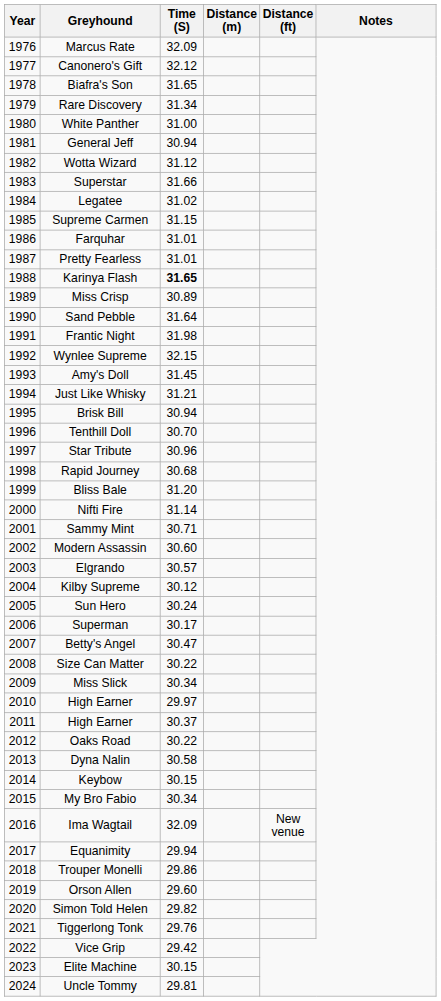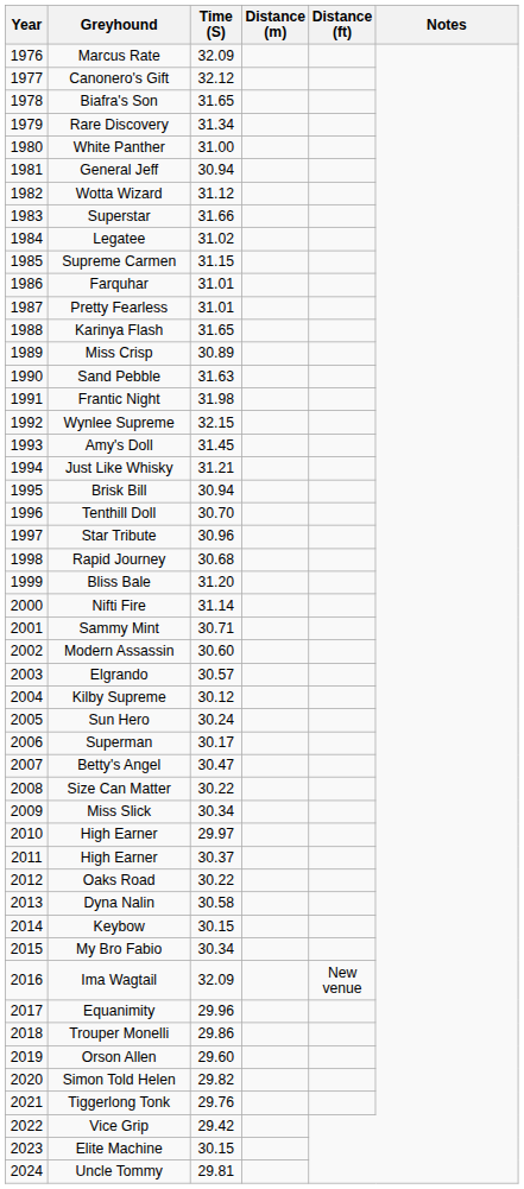Karinya Flash | Time (S): bold -> normal
Sand Pebble | Time (S): 31.64 -> 31.63
Equanimity | Time (S): 29.94 -> 29.96
